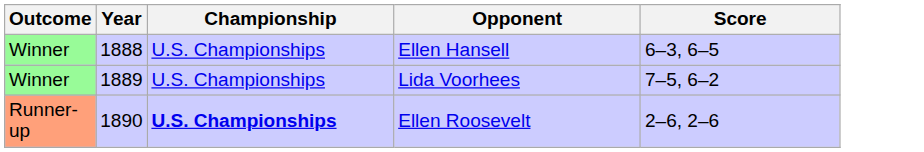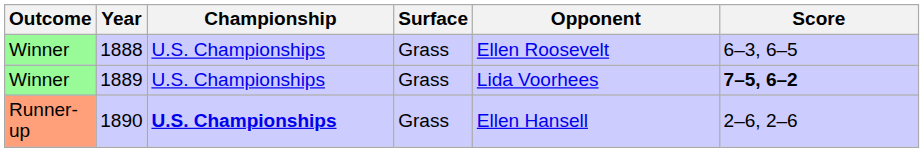+ column: Surface | Grass | Grass | Grass
1888 | Opponent: Ellen Hansell -> Ellen Roosevelt
1889 | Score: normal -> bold
1890 | Opponent: Ellen Roosevelt -> Ellen Hansell
